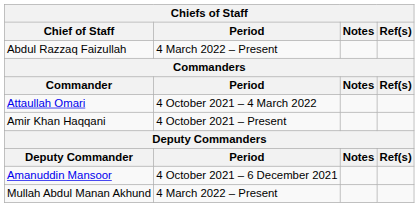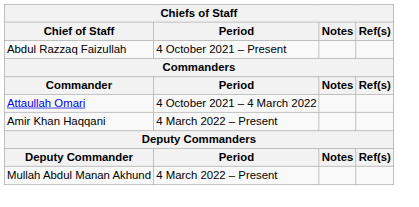Abdul Razzaq Faizullah | Period: 4 March 2022 – Present -> 4 October 2021 – Present
Amir Khan Haqqani | Period: 4 October 2021 – Present -> 4 March 2022 – Present
- row: Amanuddin Mansoor | 4 October 2021 – 6 December 2021
